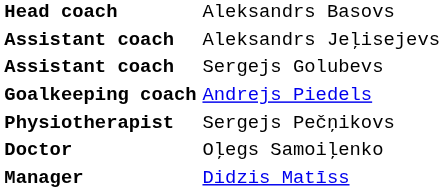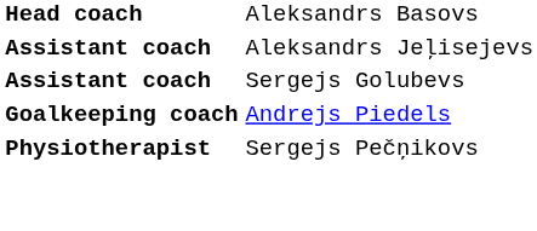- row: Doctor | Oļegs Samoiļenko
- row: Manager | Didzis Matīss
